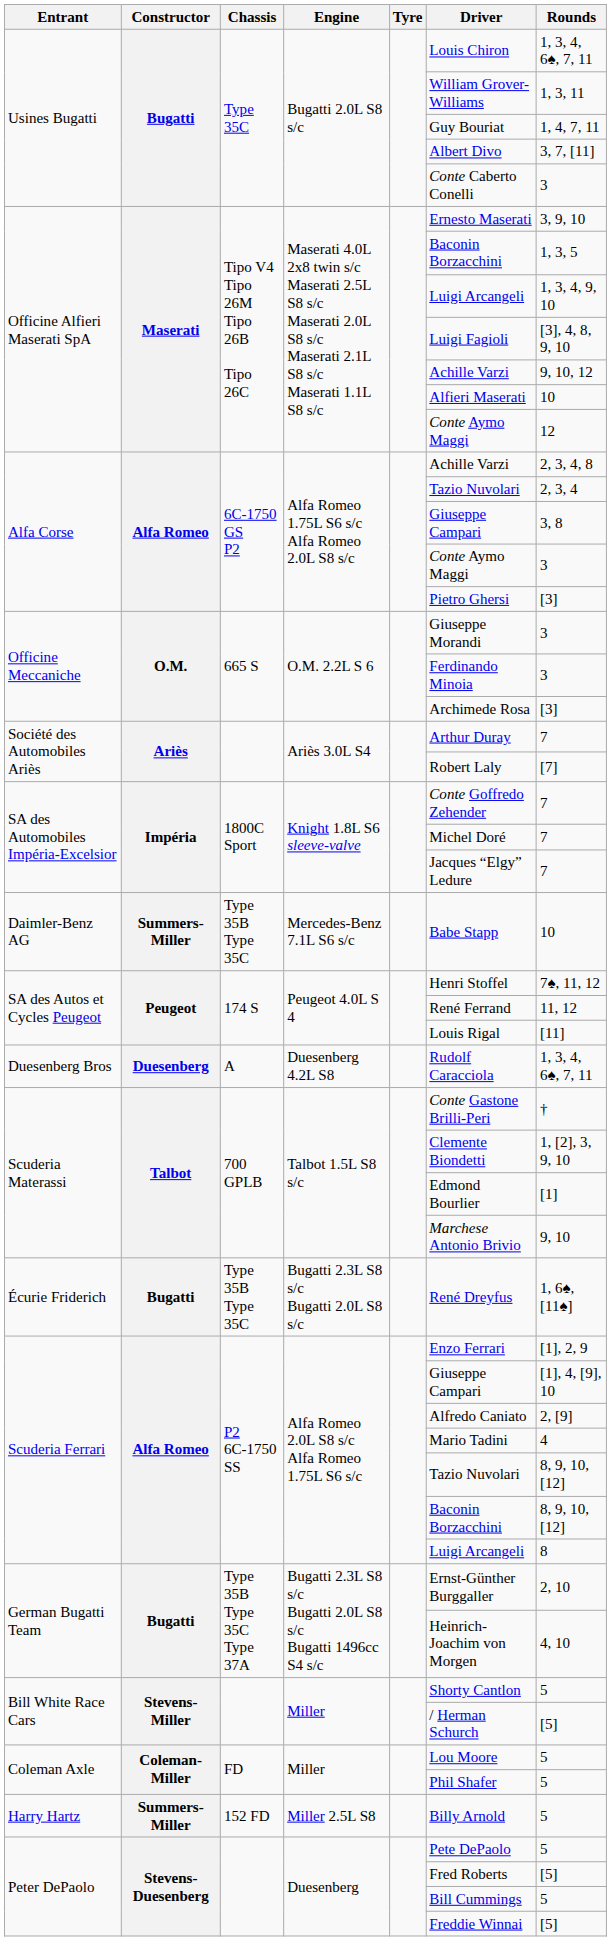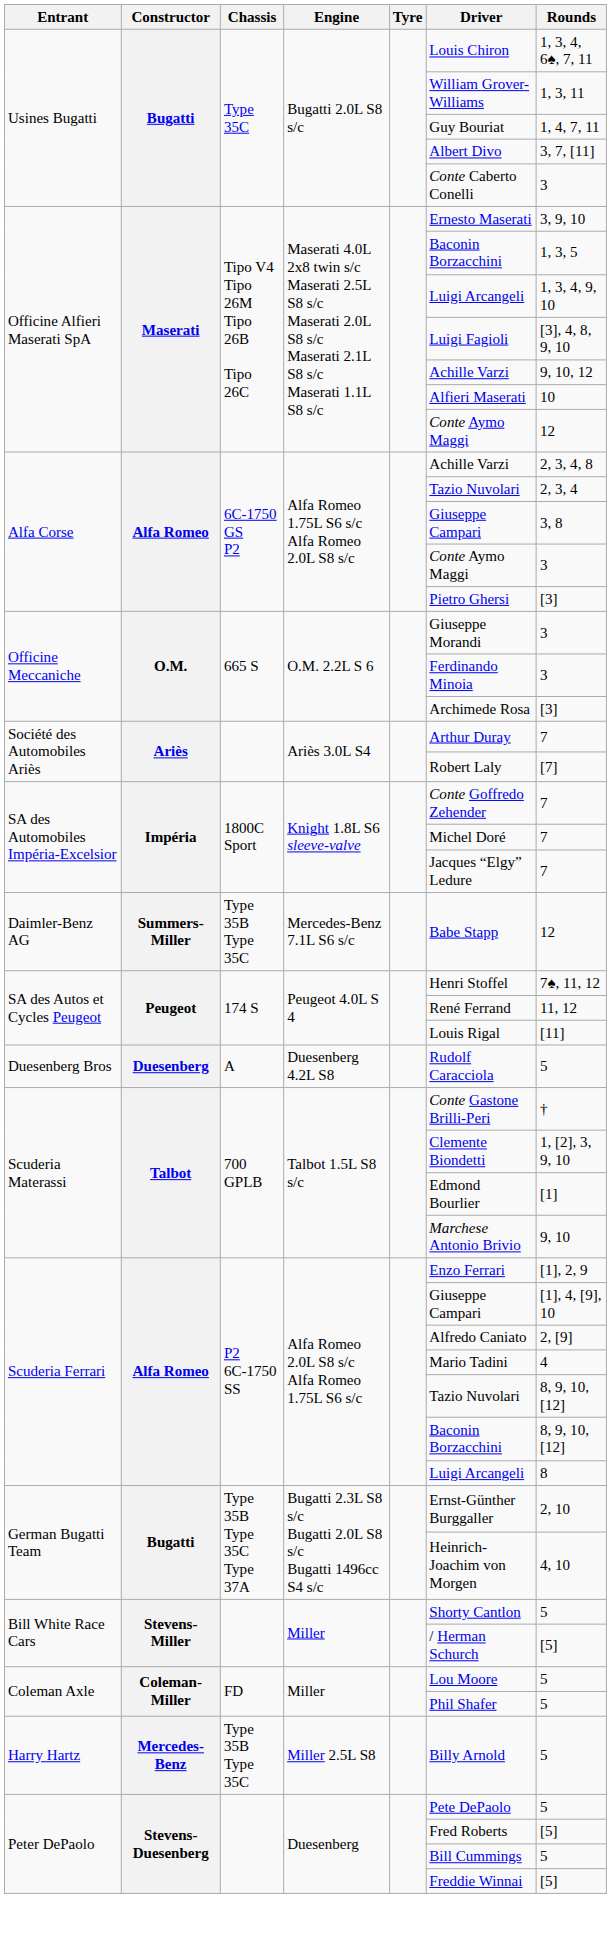Daimler-Benz AG | Rounds: 10 -> 12
Duesenberg Bros | Rounds: 1, 3, 4, 6♠, 7, 11 -> 5
- row: Écurie Friderich | Bugatti | Type 35B Type 35C | Bugatti 2.3L S8 s/c Bugatti 2.0L S8 s/c | René Dreyfus | 1, 6♠, [11♠]
Harry Hartz | Constructor: Summers-Miller -> Mercedes-Benz
Harry Hartz | Chassis: 152 FD -> Type 35B Type 35C
